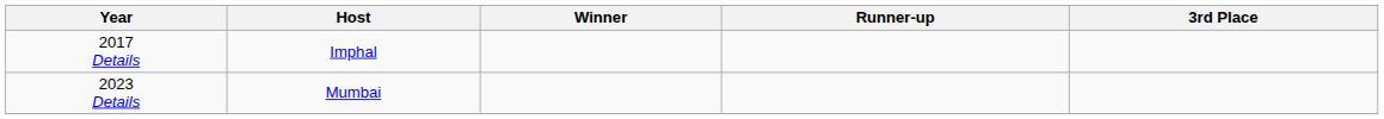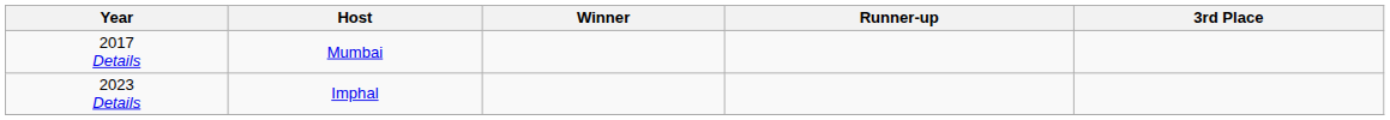2017 Details | Host: Imphal -> Mumbai
2023 Details | Host: Mumbai -> Imphal
